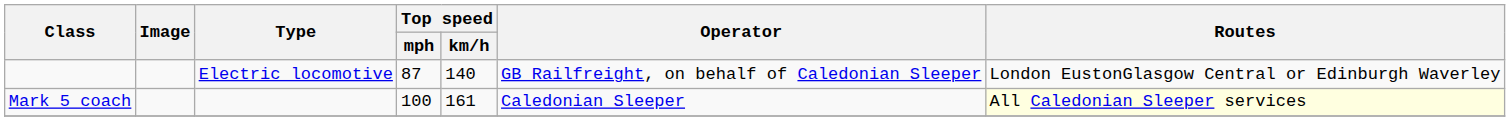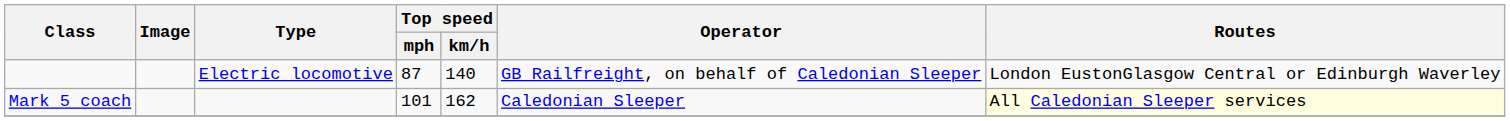Mark 5 coach | Top speed / mph: 100 -> 101
Mark 5 coach | Top speed / km/h: 161 -> 162
